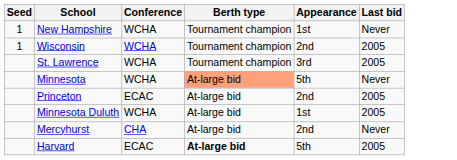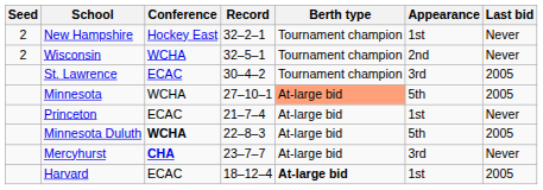+ column: Record | 32–2–1 | 32–5–1 | 30–4–2 | 27–10–1 | 21–7–4 | 22–8–3 | 23–7–7 | 18–12–4
New Hampshire | Seed: 1 -> 2
New Hampshire | Conference: WCHA -> Hockey East
Wisconsin | Seed: 1 -> 2
Wisconsin | Last bid: 2005 -> Never
St. Lawrence | Conference: WCHA -> ECAC
Minnesota | Last bid: Never -> 2005
Princeton | Appearance: 2nd -> 1st
Princeton | Last bid: 2005 -> Never
Minnesota Duluth | Conference: normal -> bold
Minnesota Duluth | Appearance: 1st -> 5th
Mercyhurst | Conference: normal -> bold
Mercyhurst | Appearance: 2nd -> 3rd
Harvard | Appearance: 5th -> 1st
